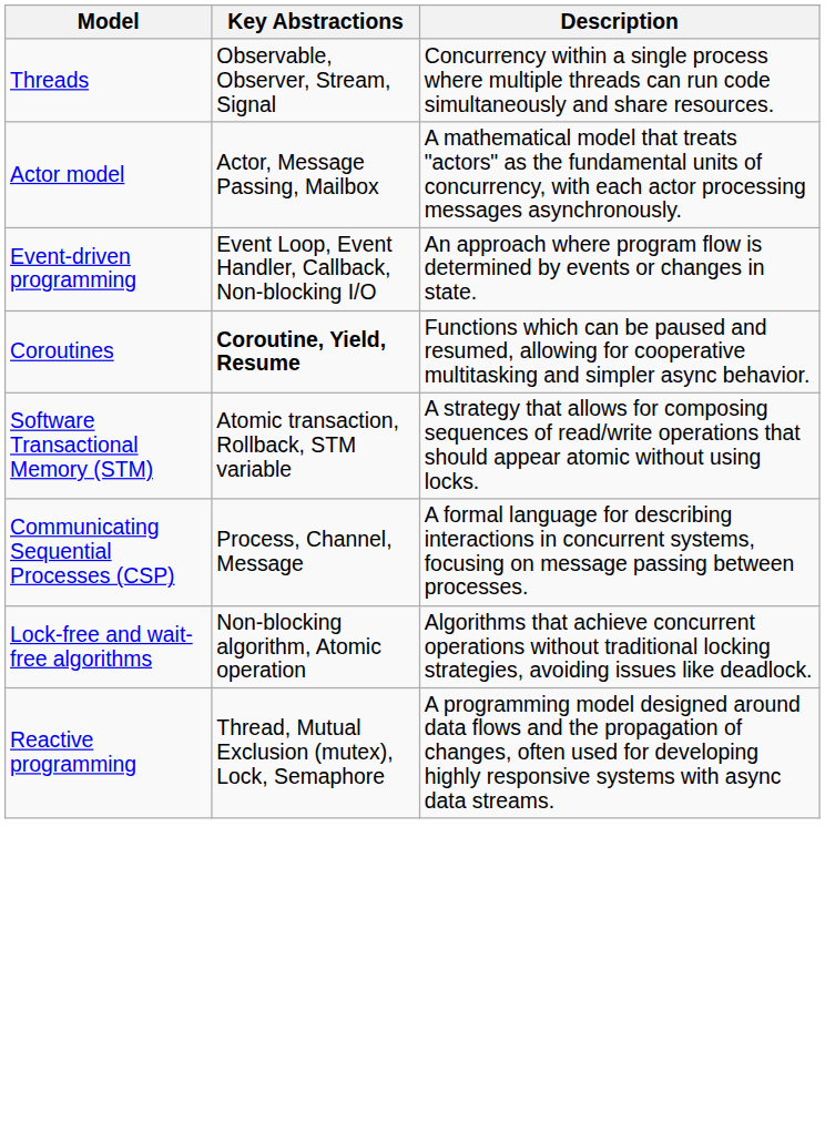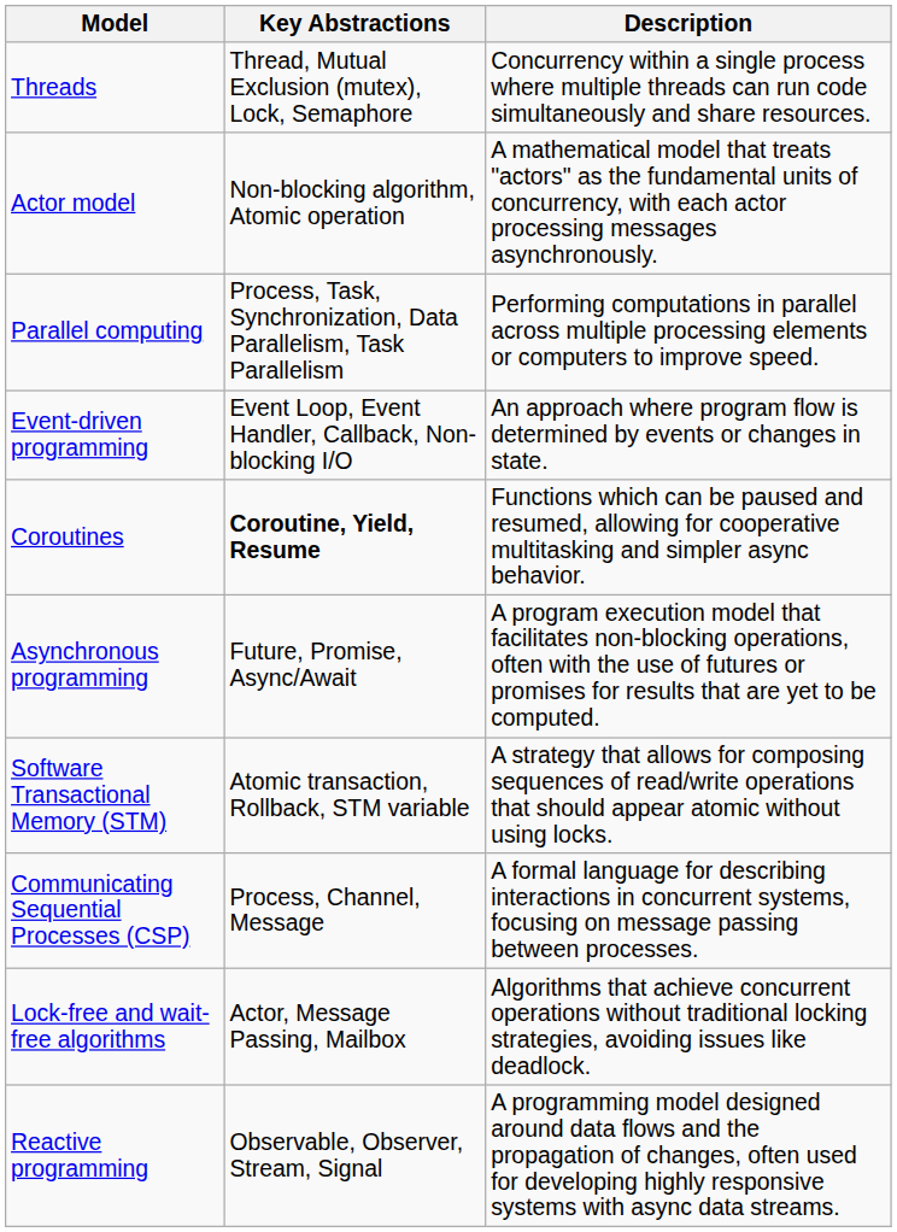Threads | Key Abstractions: Observable, Observer, Stream, Signal -> Thread, Mutual Exclusion (mutex), Lock, Semaphore
Actor model | Key Abstractions: Actor, Message Passing, Mailbox -> Non-blocking algorithm, Atomic operation
+ row: Parallel computing | Process, Task, Synchronization, Data Parallelism, Task Parallelism | Performing computations in parallel across multiple processing elements or computers to improve speed.
+ row: Asynchronous programming | Future, Promise, Async/Await | A program execution model that facilitates non-blocking operations, often with the use of futures or promises for results that are yet to be computed.
Lock-free and wait-free algorithms | Key Abstractions: Non-blocking algorithm, Atomic operation -> Actor, Message Passing, Mailbox
Reactive programming | Key Abstractions: Thread, Mutual Exclusion (mutex), Lock, Semaphore -> Observable, Observer, Stream, Signal
